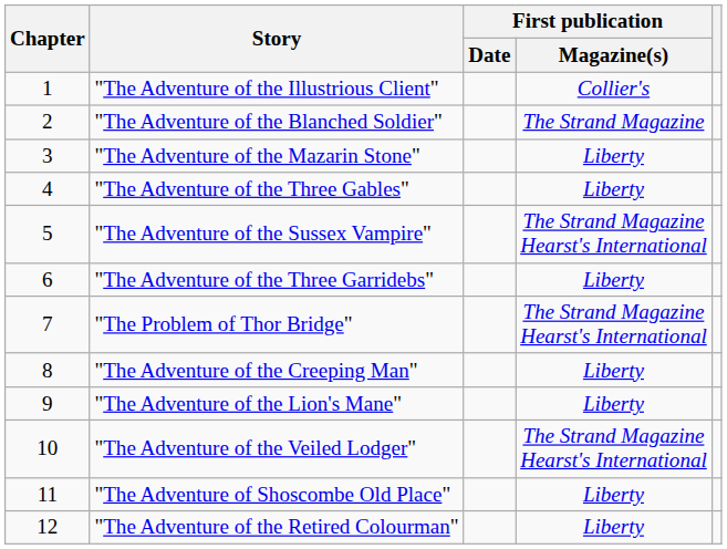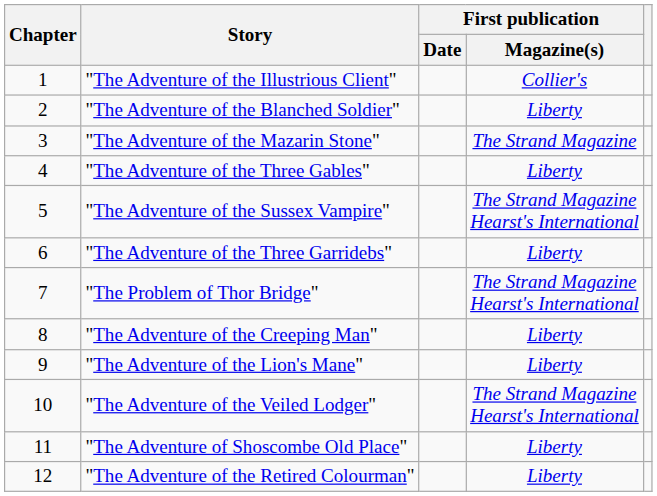"The Adventure of the Blanched Soldier" | First publication / Magazine(s): The Strand Magazine -> Liberty
"The Adventure of the Mazarin Stone" | First publication / Magazine(s): Liberty -> The Strand Magazine
